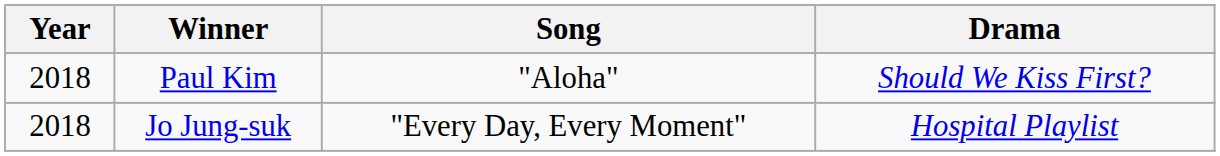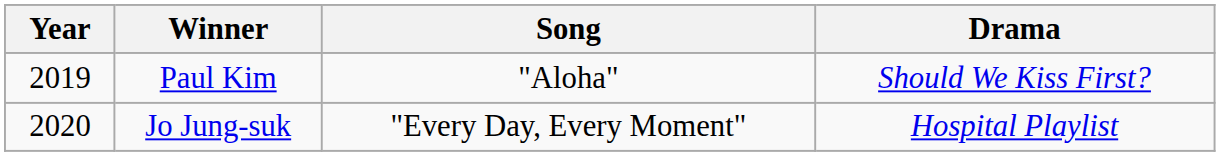Paul Kim | Year: 2018 -> 2019
Jo Jung-suk | Year: 2018 -> 2020
